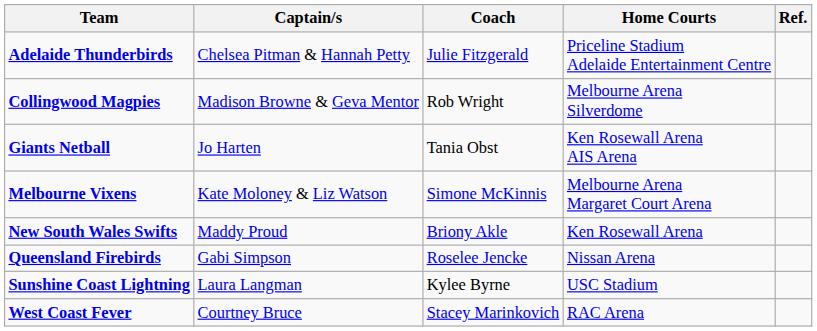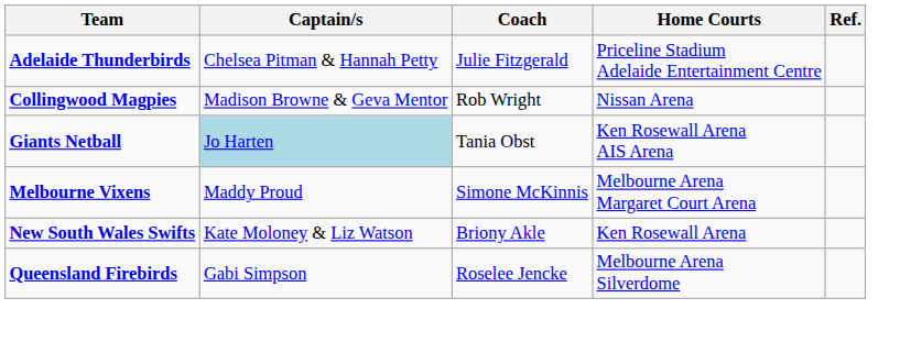Collingwood Magpies | Home Courts: Melbourne Arena Silverdome -> Nissan Arena
Giants Netball | Captain/s: no background -> lightblue background
Melbourne Vixens | Captain/s: Kate Moloney & Liz Watson -> Maddy Proud
New South Wales Swifts | Captain/s: Maddy Proud -> Kate Moloney & Liz Watson
Queensland Firebirds | Home Courts: Nissan Arena -> Melbourne Arena Silverdome
- row: Sunshine Coast Lightning | Laura Langman | Kylee Byrne | USC Stadium
- row: West Coast Fever | Courtney Bruce | Stacey Marinkovich | RAC Arena
